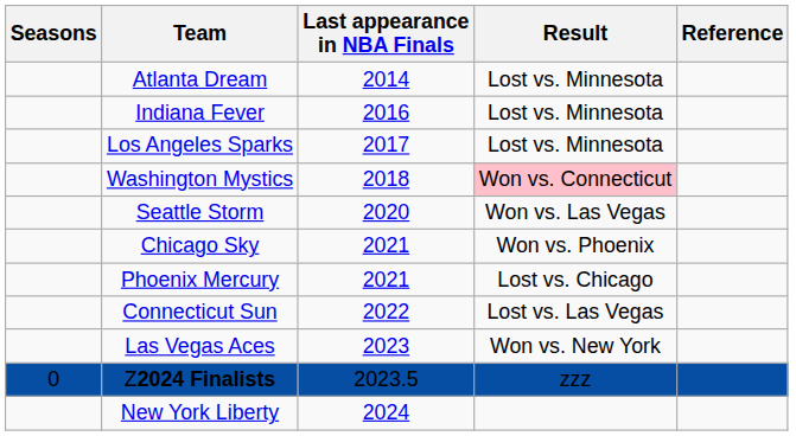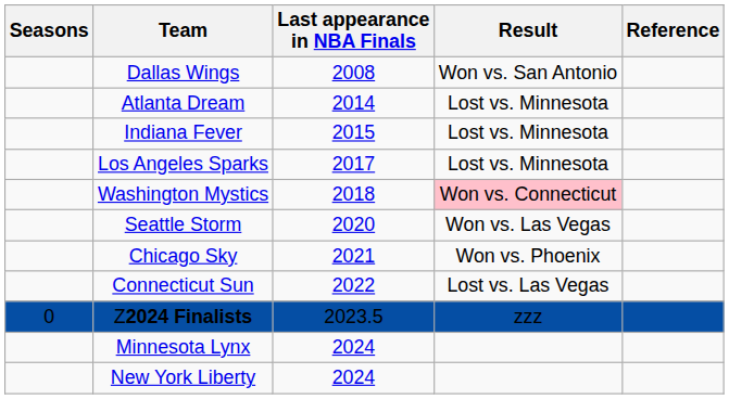+ row: Dallas Wings | 2008 | Won vs. San Antonio
Indiana Fever | Last appearance in NBA Finals: 2016 -> 2015
- row: Phoenix Mercury | 2021 | Lost vs. Chicago
- row: Las Vegas Aces | 2023 | Won vs. New York
+ row: Minnesota Lynx | 2024
